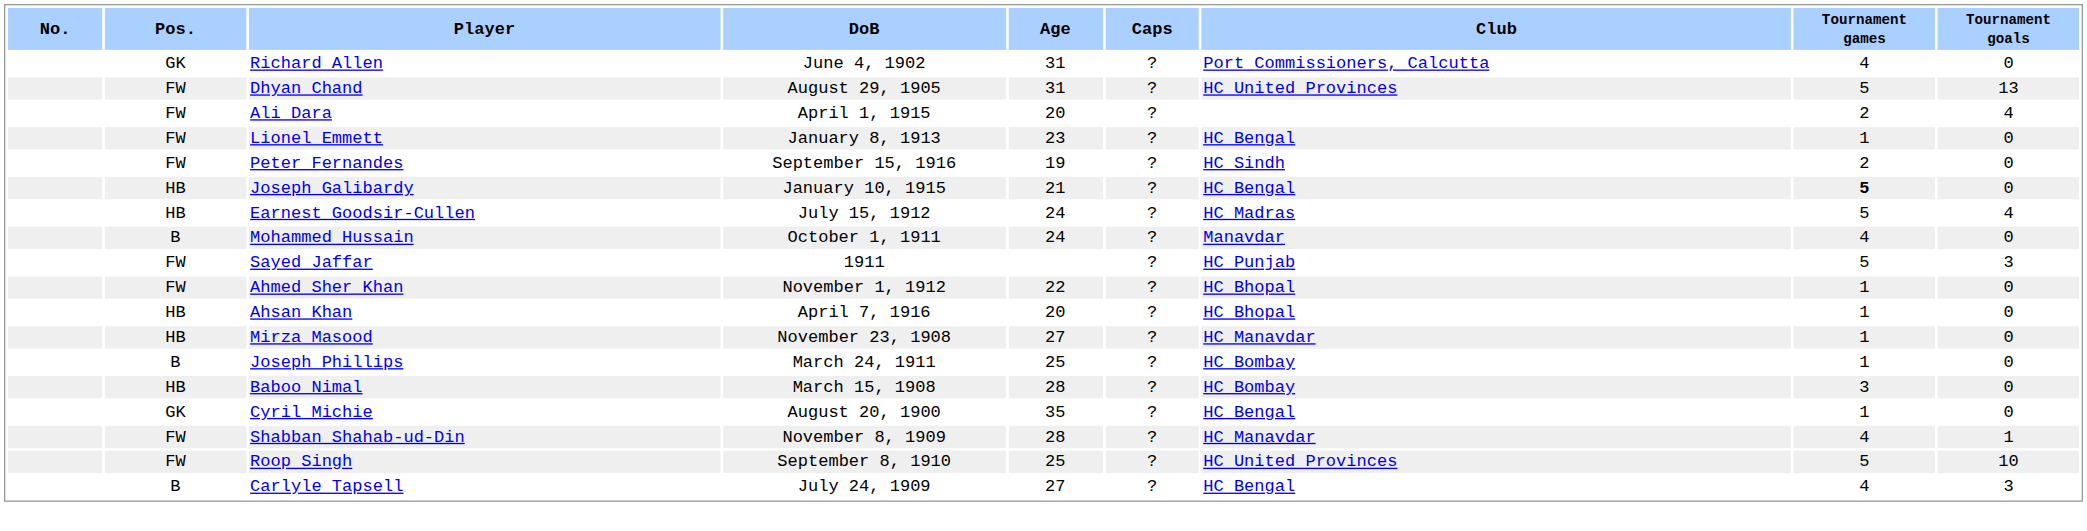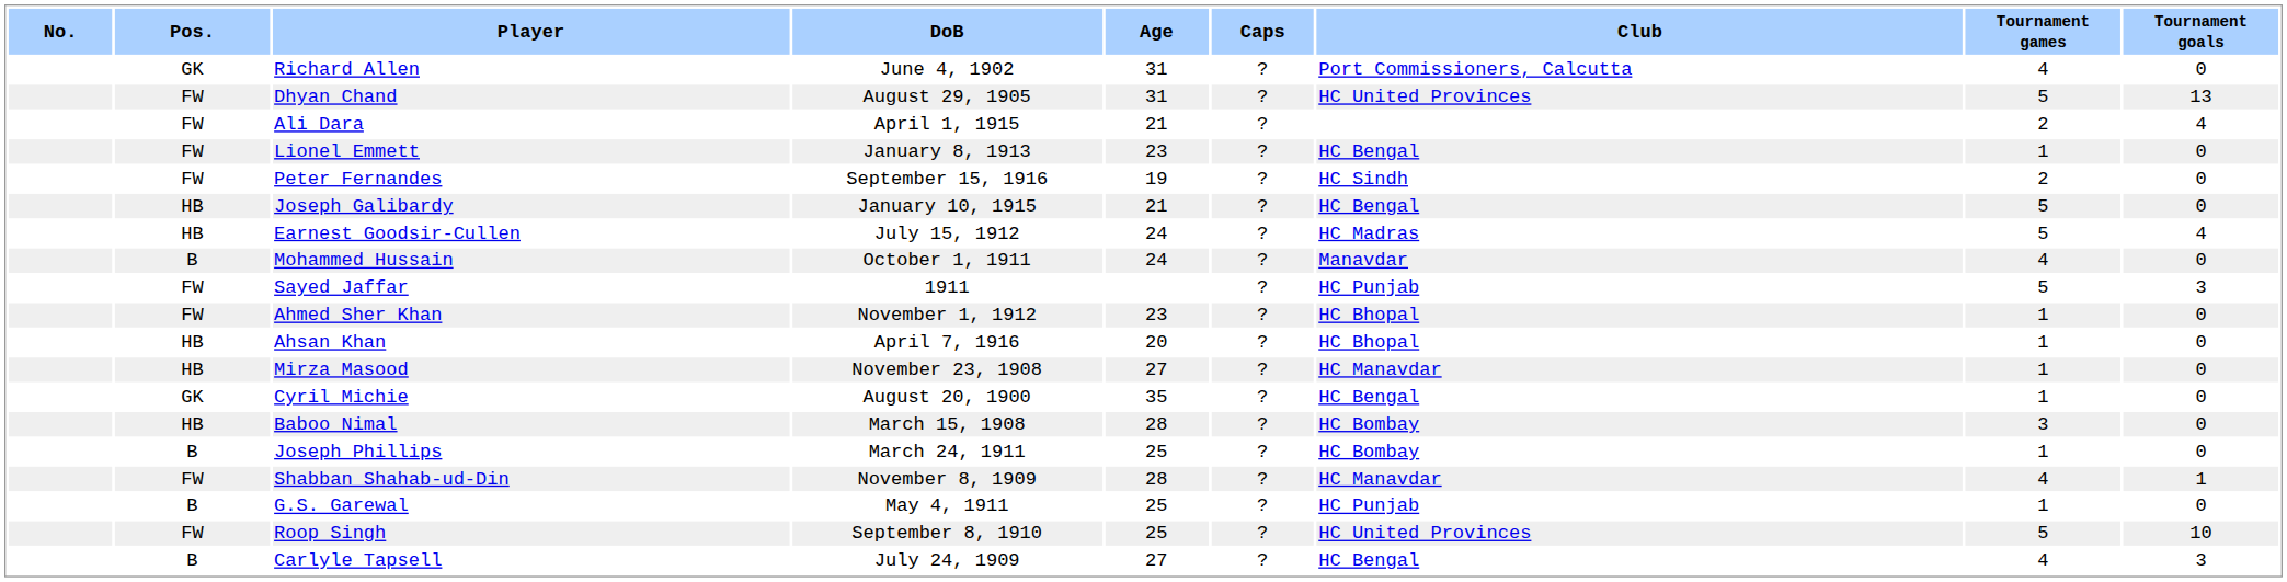Ali Dara | Age: 20 -> 21
Joseph Galibardy | Tournament games: bold -> normal
Ahmed Sher Khan | Age: 22 -> 23
rows swapped: Cyril Michie <-> Joseph Phillips
+ row: B | G.S. Garewal | May 4, 1911 | 25 | ? | HC Punjab | 1 | 0
